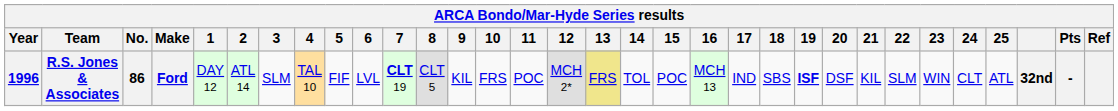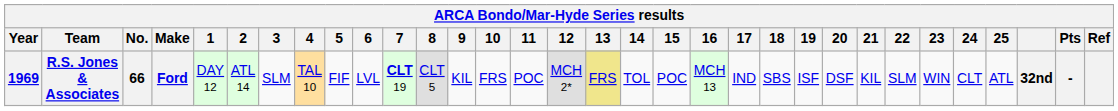R.S. Jones & Associates | Year: 1996 -> 1969
R.S. Jones & Associates | No.: 86 -> 66
R.S. Jones & Associates | 19: bold -> normal
